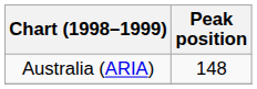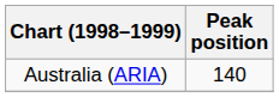Australia (ARIA) | Peak position: 148 -> 140
